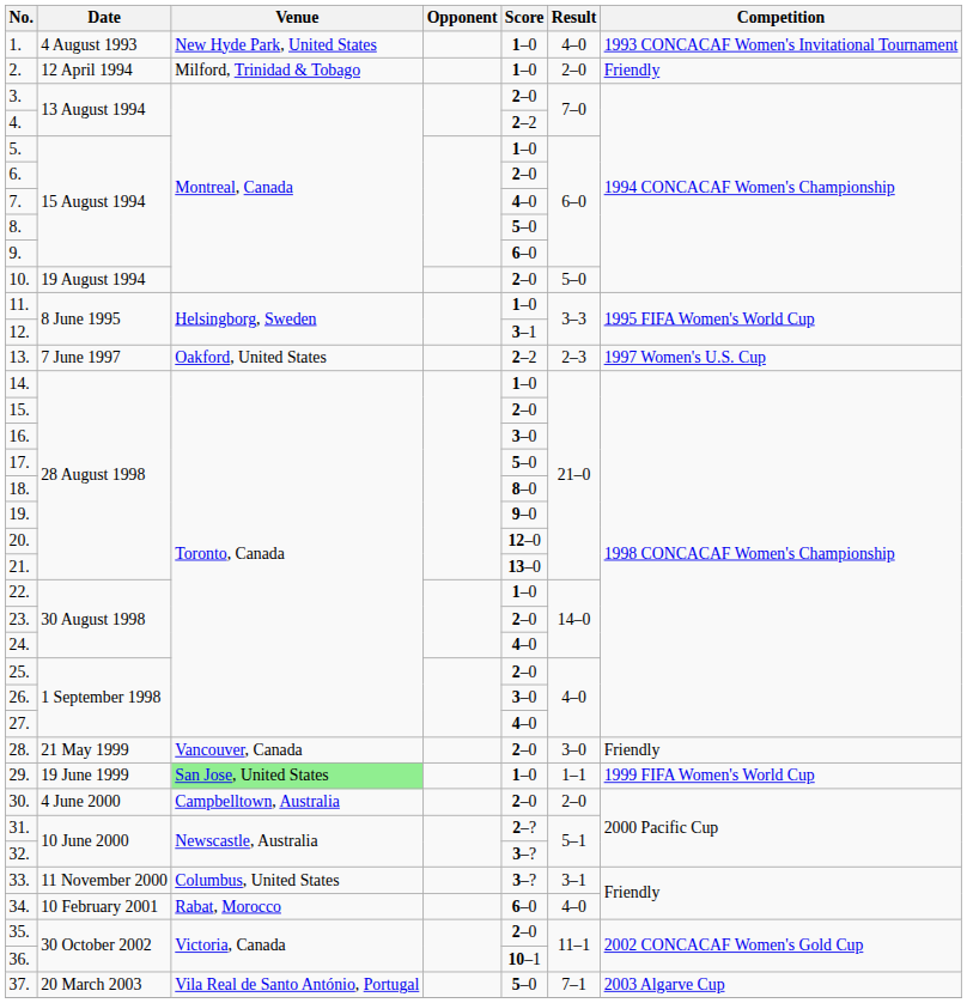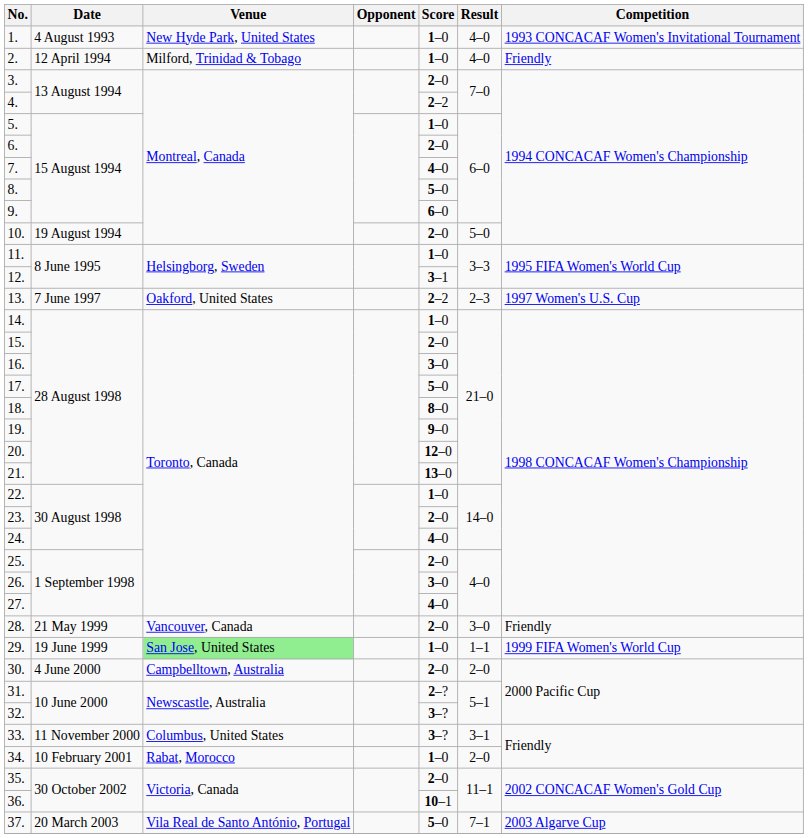2. | Result: 2–0 -> 4–0
34. | Score: 6–0 -> 1–0
34. | Result: 4–0 -> 2–0
